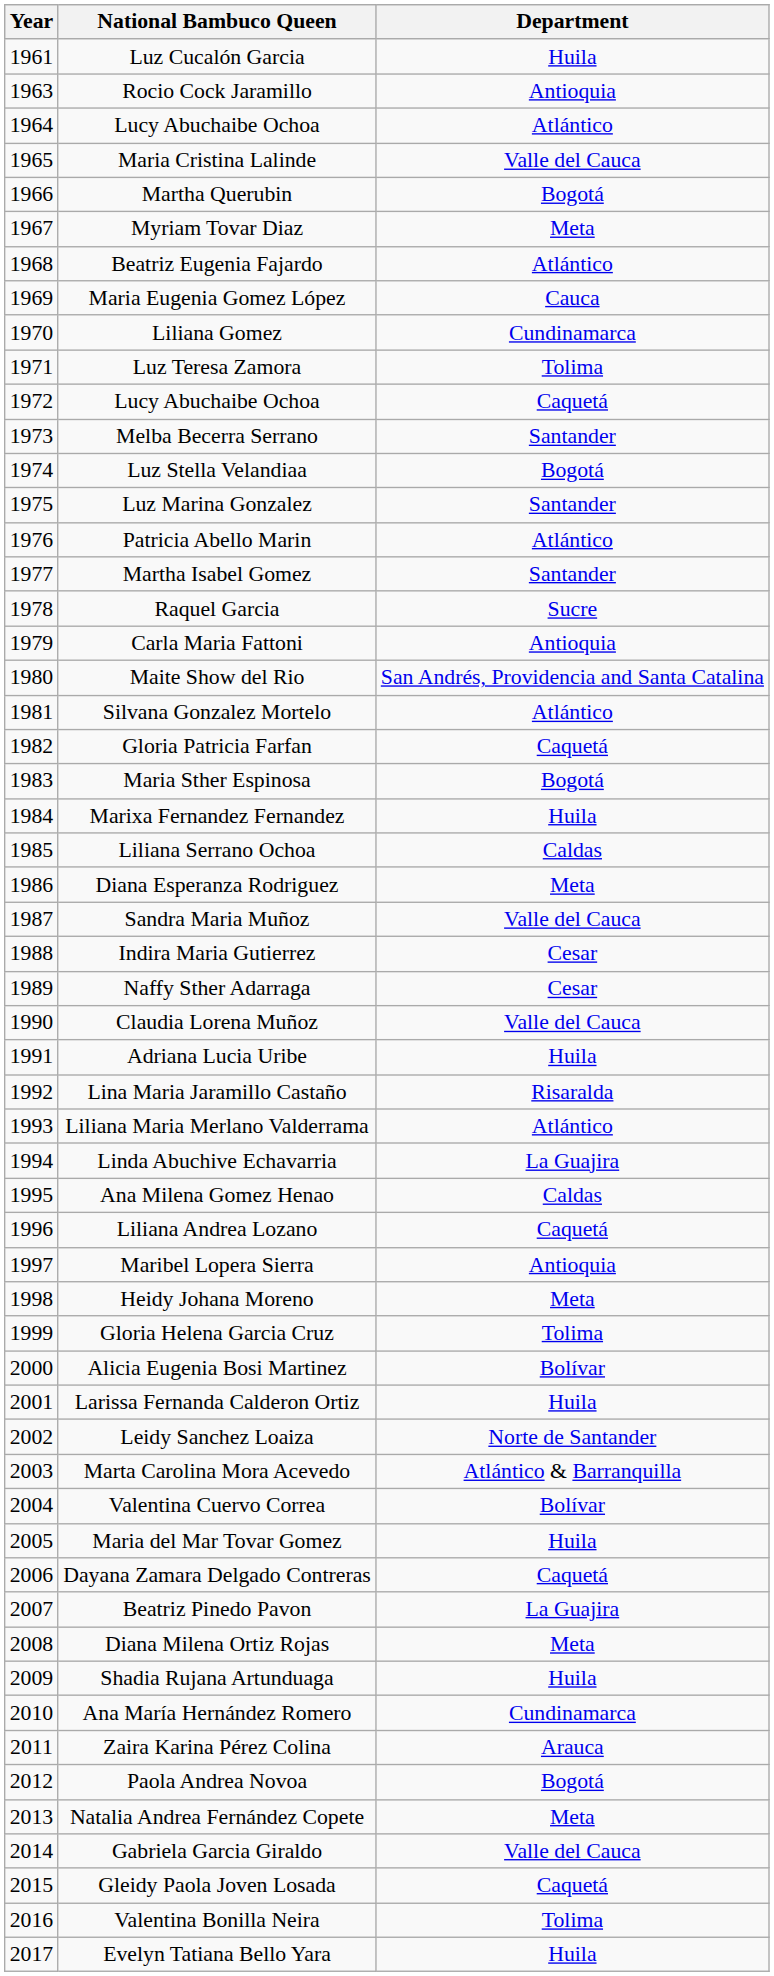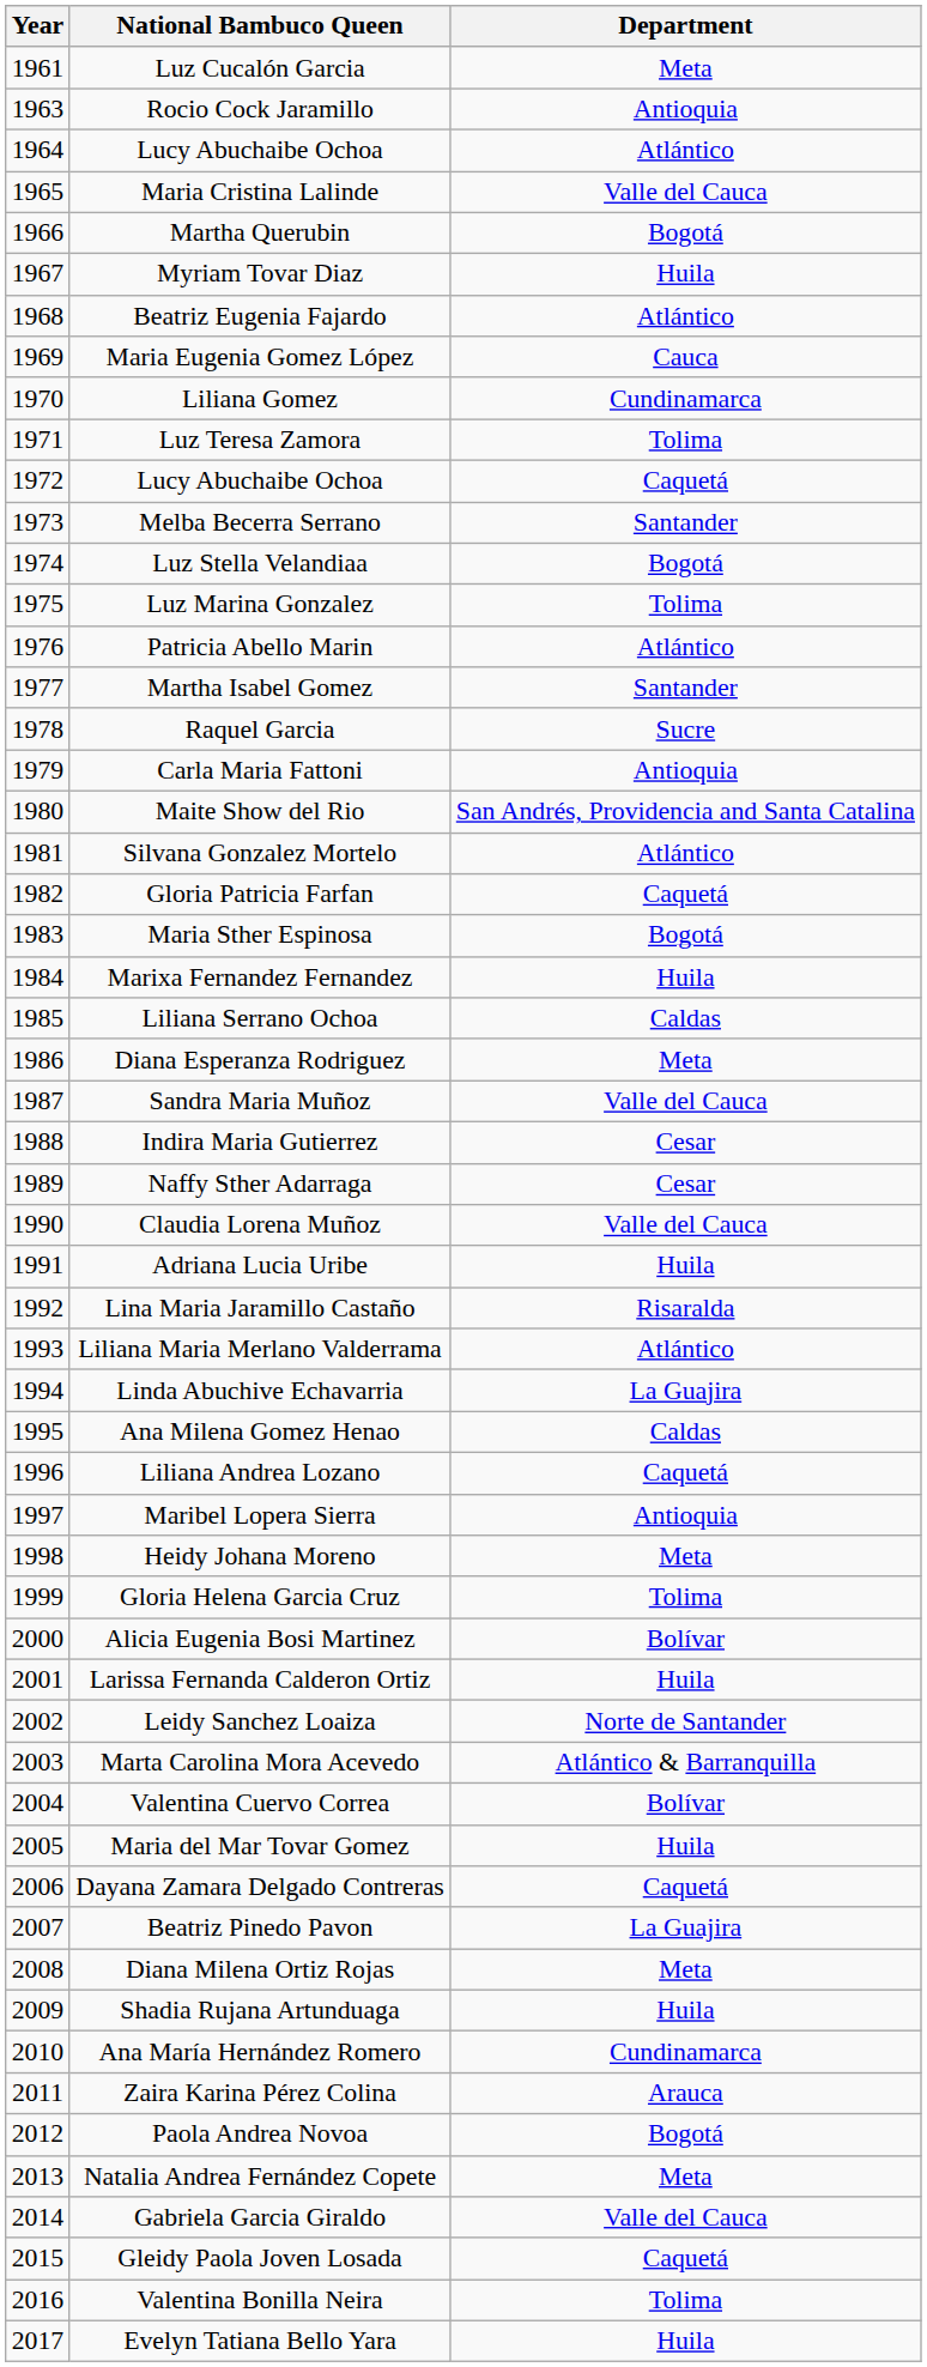Luz Cucalón Garcia | Department: Huila -> Meta
Myriam Tovar Diaz | Department: Meta -> Huila
Luz Marina Gonzalez | Department: Santander -> Tolima
